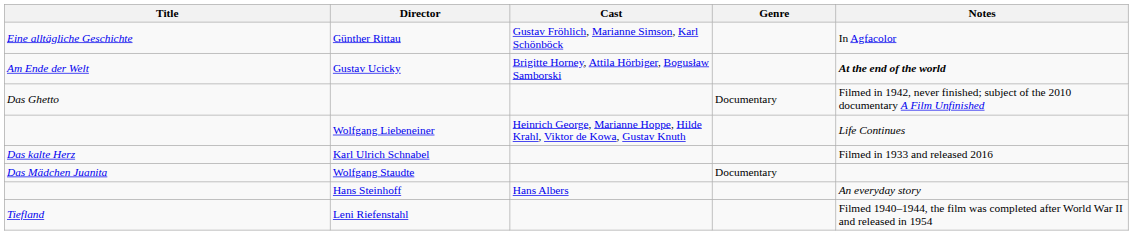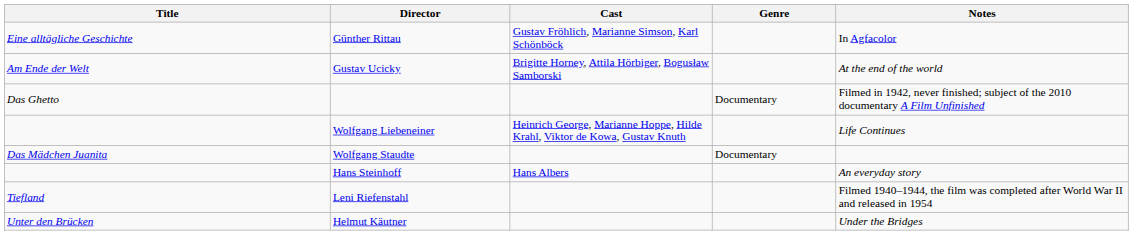Gustav Ucicky | Notes: bold -> normal
- row: Das kalte Herz | Karl Ulrich Schnabel | Filmed in 1933 and released 2016
+ row: Unter den Brücken | Helmut Käutner | Under the Bridges
